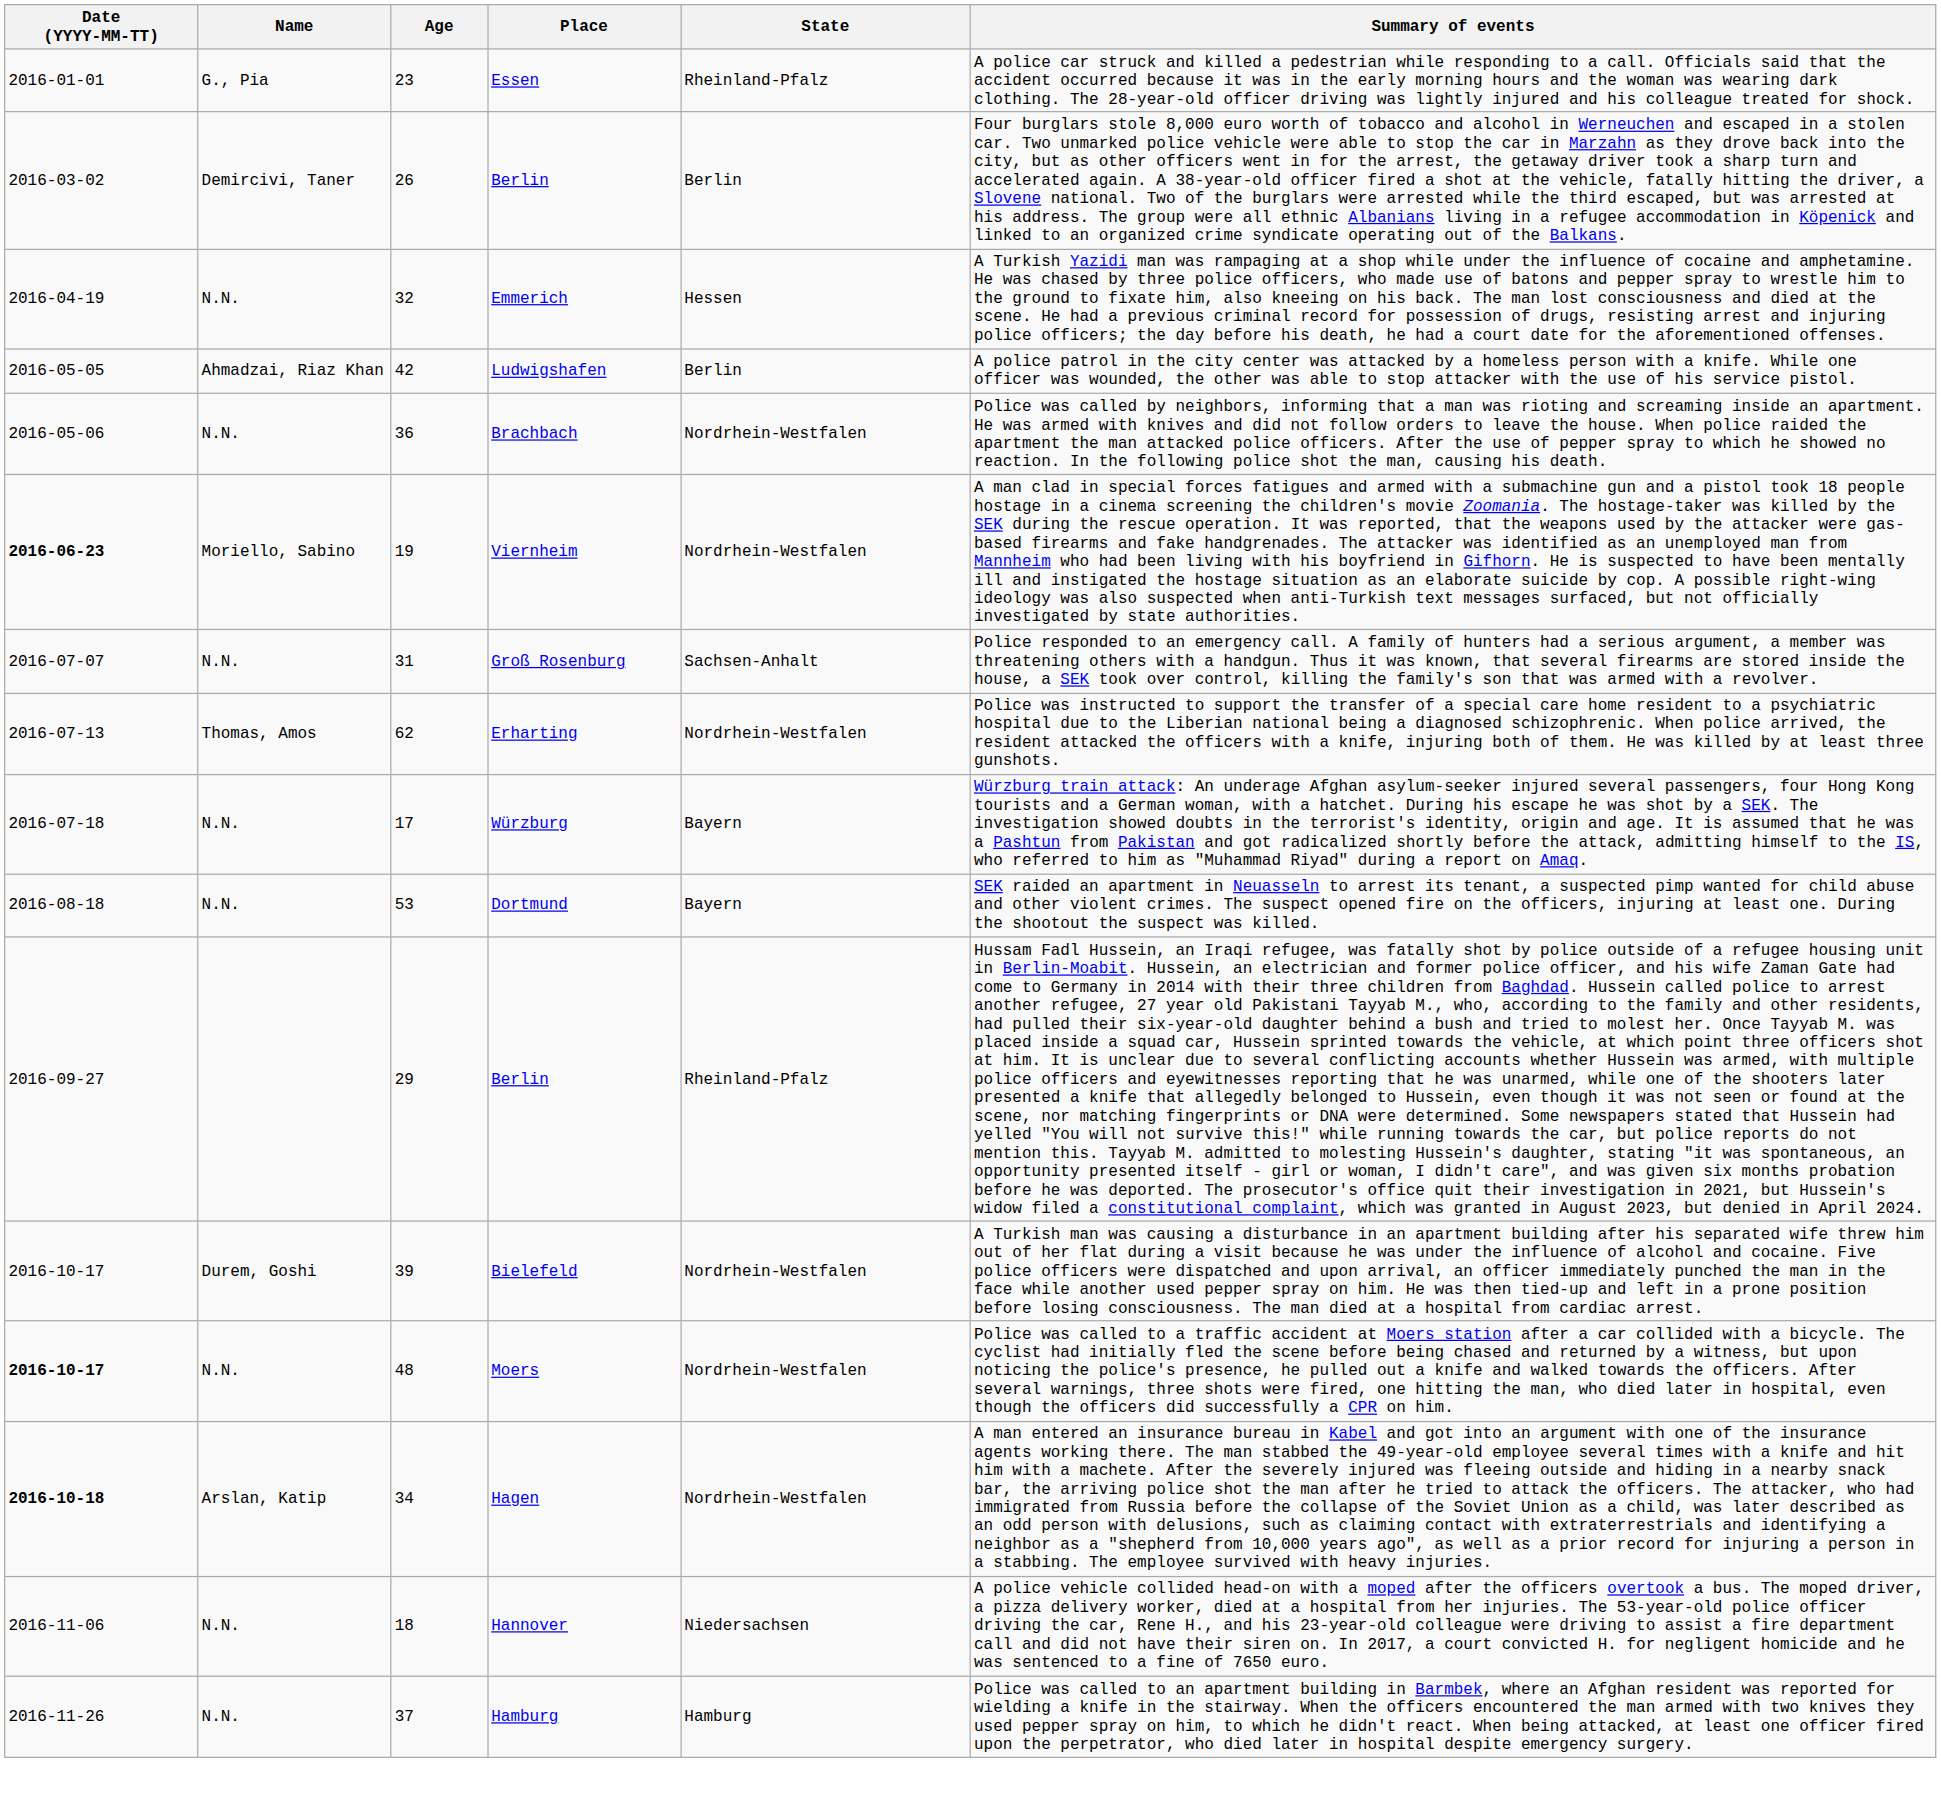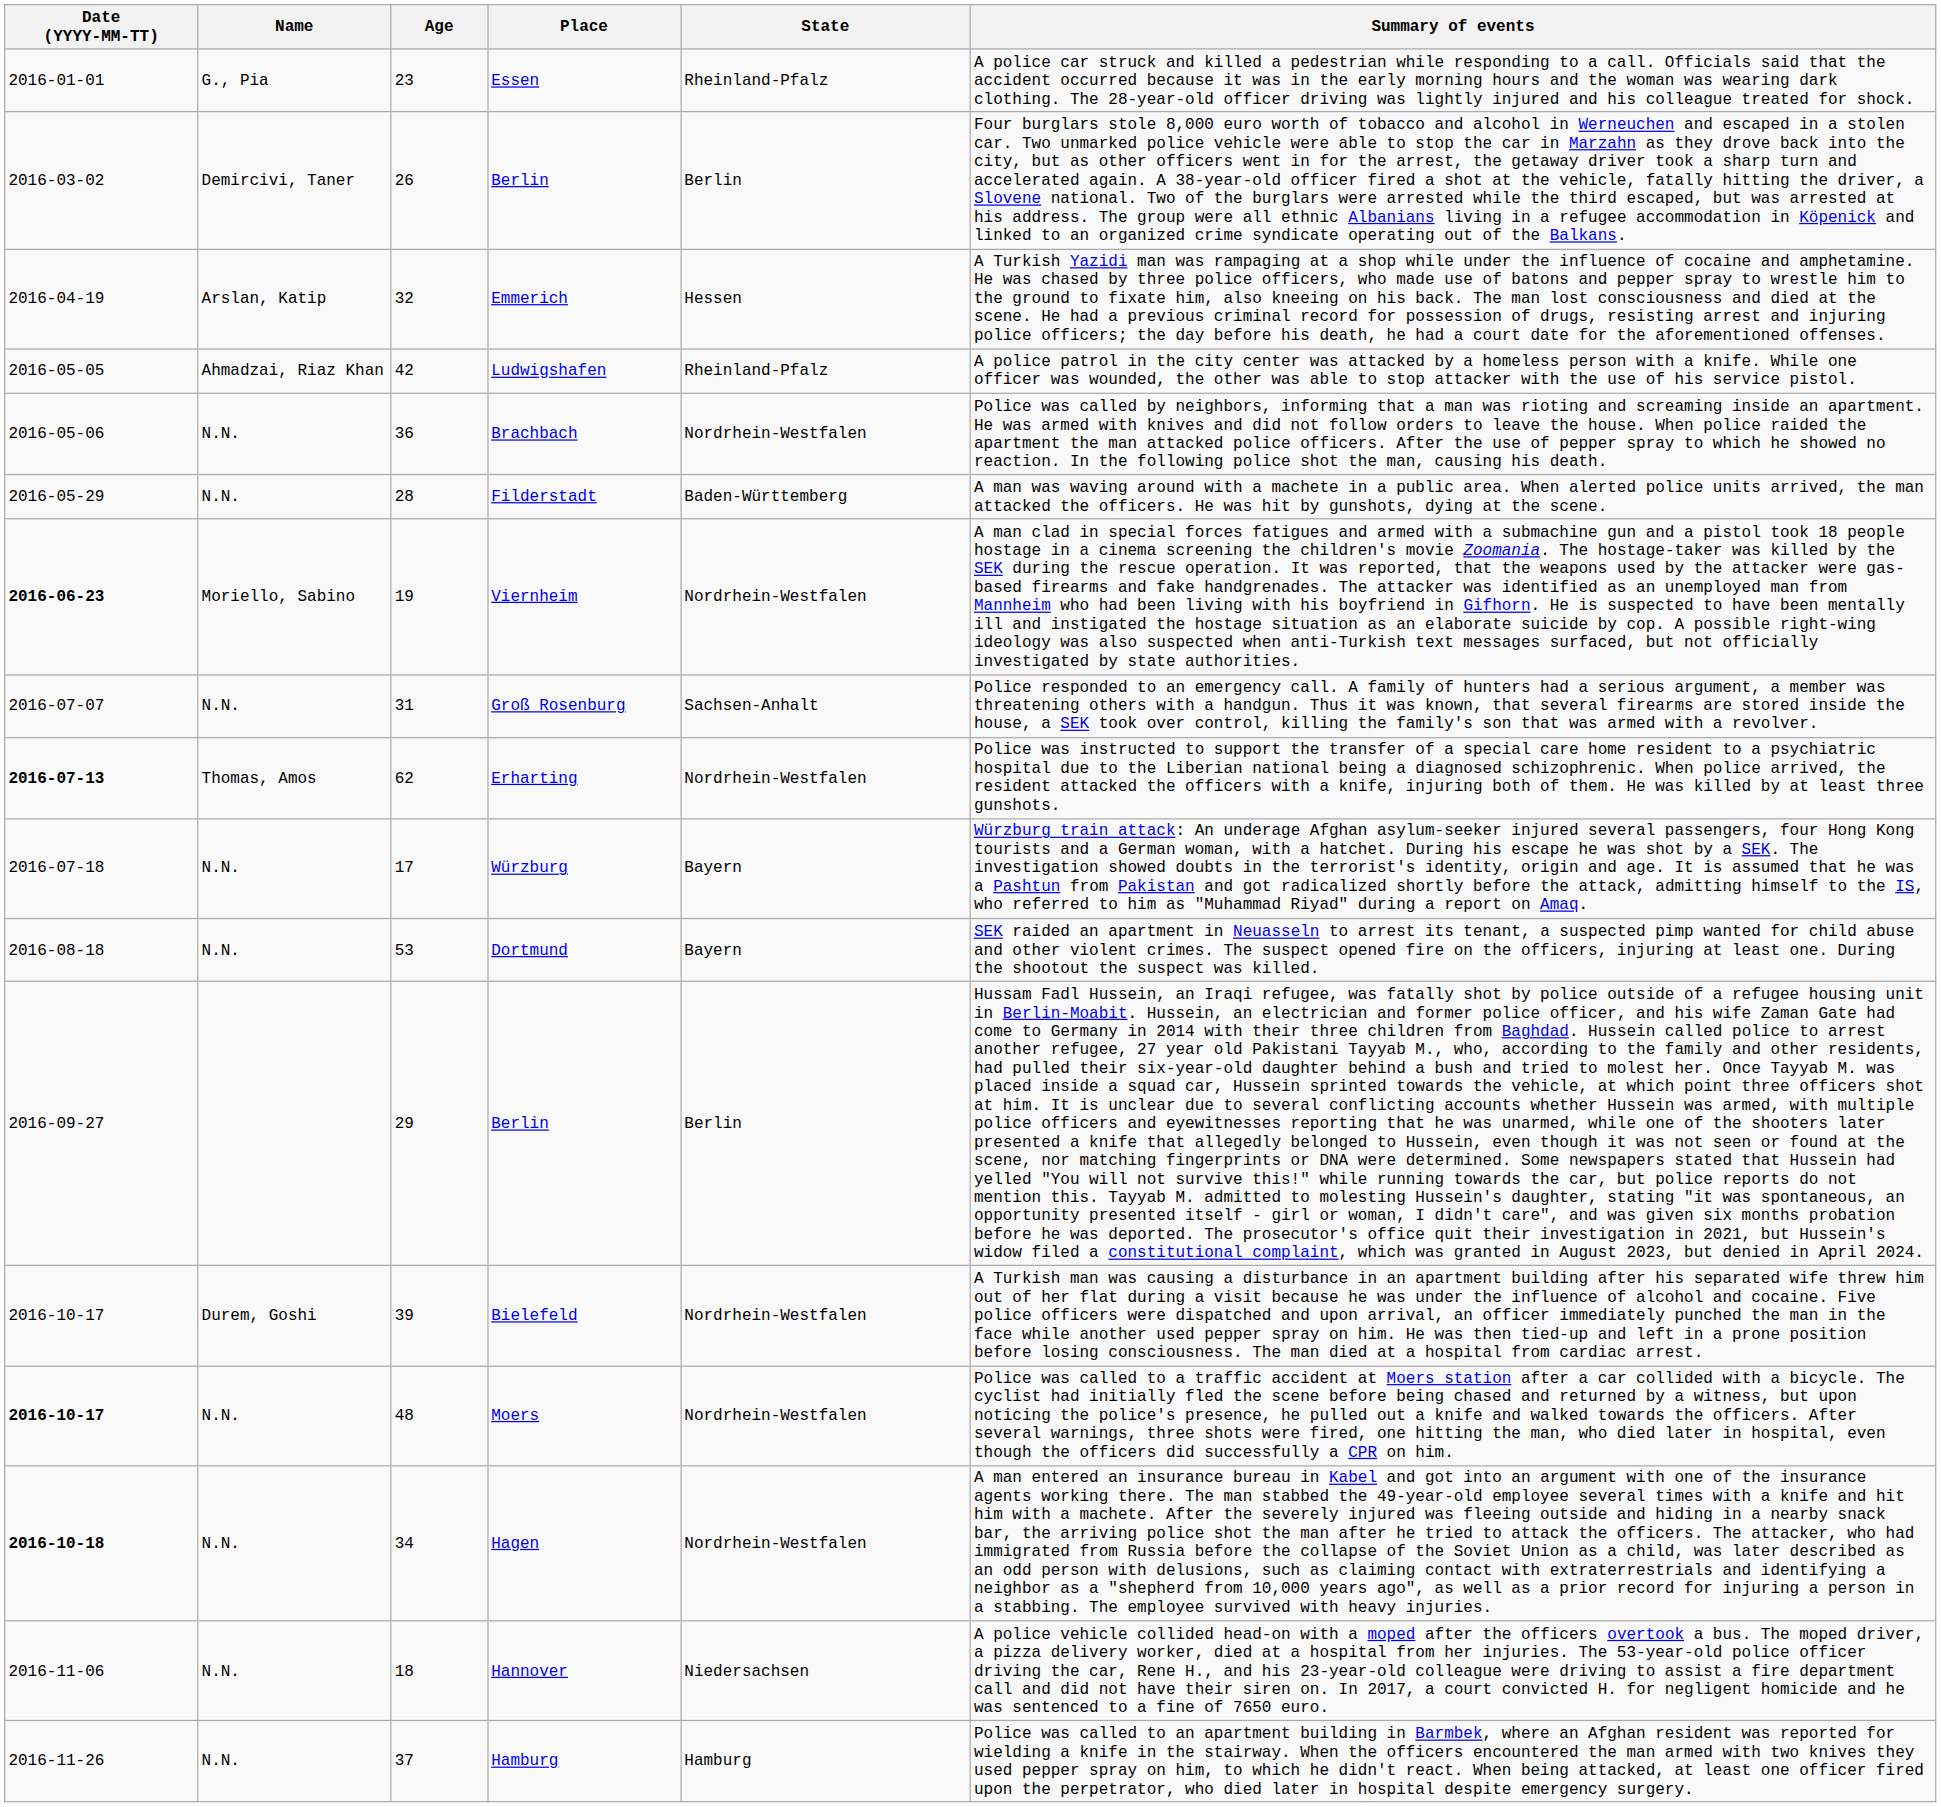Emmerich | Name: N.N. -> Arslan, Katip
Ludwigshafen | State: Berlin -> Rheinland-Pfalz
+ row: 2016-05-29 | N.N. | 28 | Filderstadt | Baden-Württemberg | A man was waving around with a machete in a public area. When alerted police units arrived, the man attacked the officers. He was hit by gunshots, dying at the scene.
Erharting | Date (YYYY-MM-TT): normal -> bold
29 / Berlin | State: Rheinland-Pfalz -> Berlin
Hagen | Name: Arslan, Katip -> N.N.
